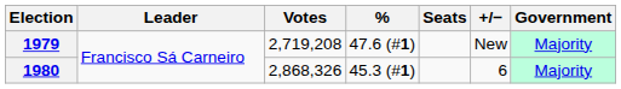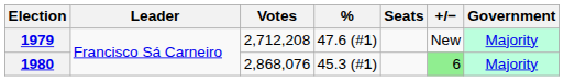1979 | Votes: 2,719,208 -> 2,712,208
1980 | Votes: 2,868,326 -> 2,868,076
1980 | +/−: no background -> lightgreen background
